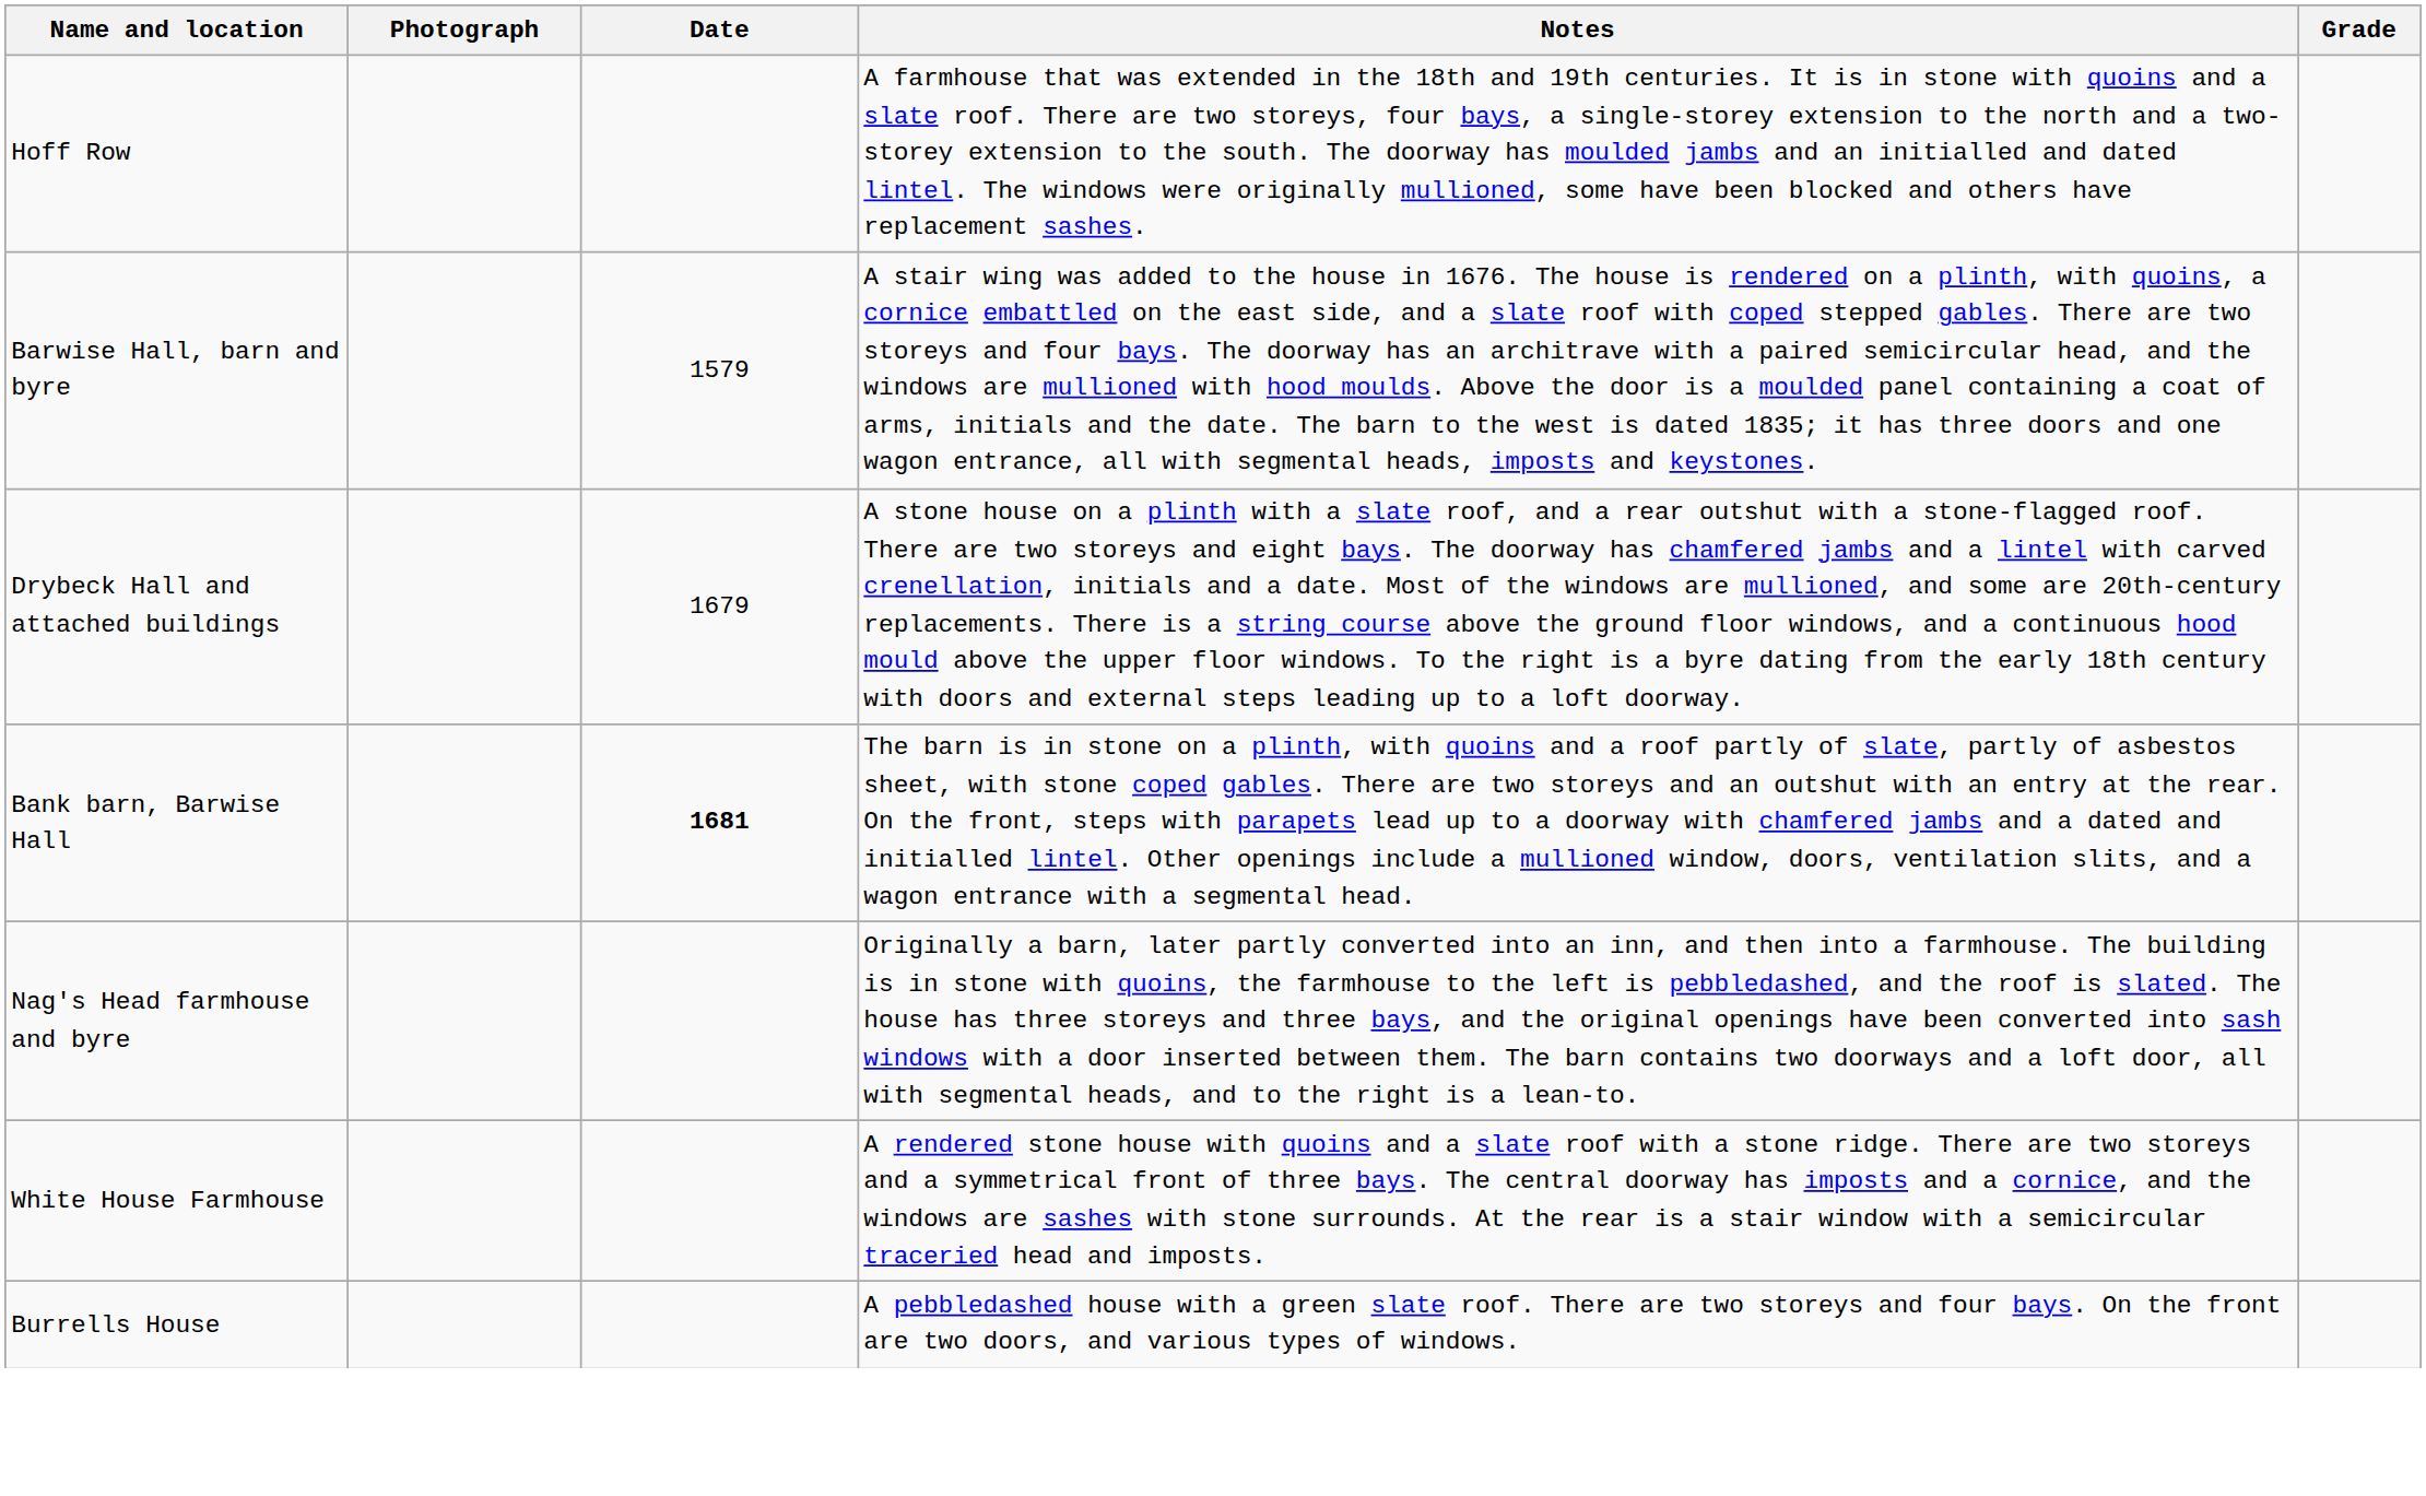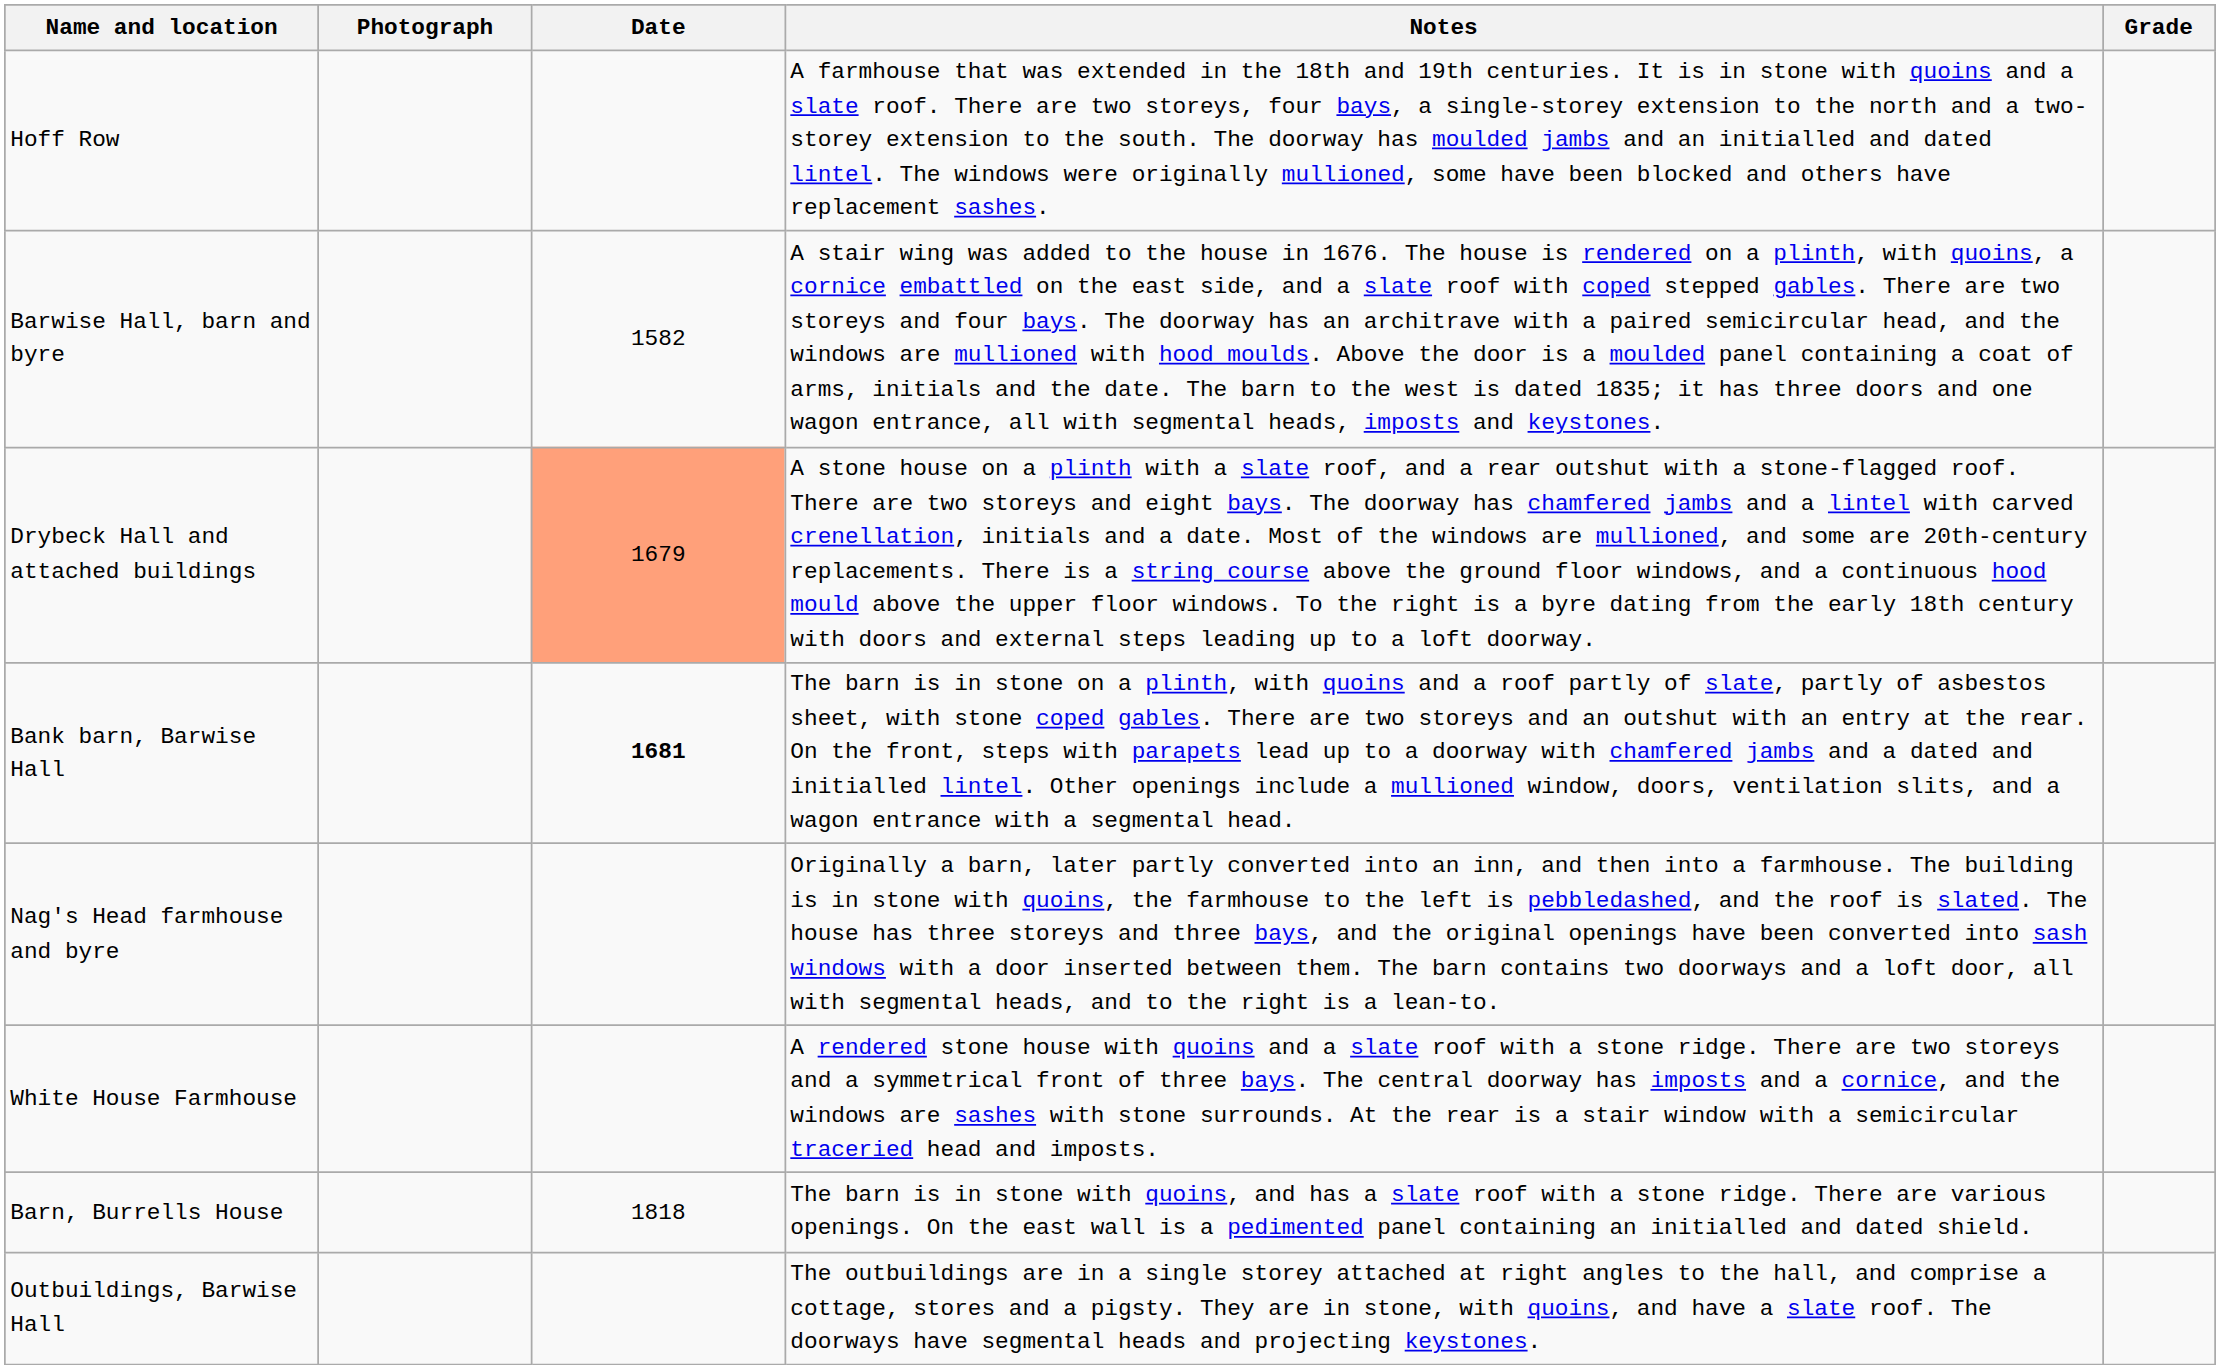Barwise Hall, barn and byre | Date: 1579 -> 1582
Drybeck Hall and attached buildings | Date: no background -> lightsalmon background
+ row: Barn, Burrells House | 1818 | The barn is in stone with quoins, and has a slate roof with a stone ridge. There are various openings. On the east wall is a pedimented panel containing an initialled and dated shield.
+ row: Outbuildings, Barwise Hall | The outbuildings are in a single storey attached at right angles to the hall, and comprise a cottage, stores and a pigsty. They are in stone, with quoins, and have a slate roof. The doorways have segmental heads and projecting keystones.
- row: Burrells House | A pebbledashed house with a green slate roof. There are two storeys and four bays. On the front are two doors, and various types of windows.
